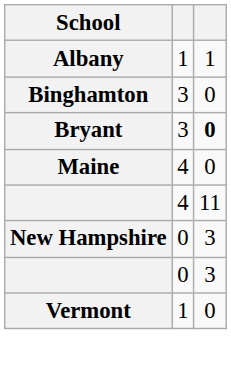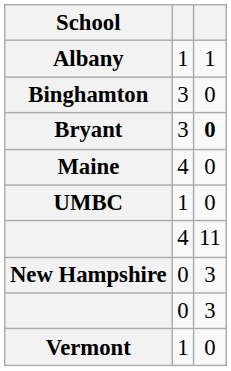+ row: UMBC | 1 | 0
